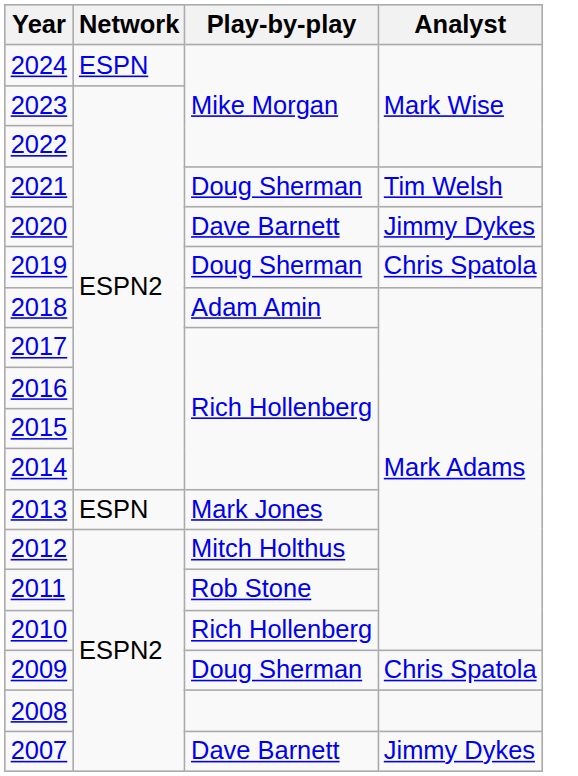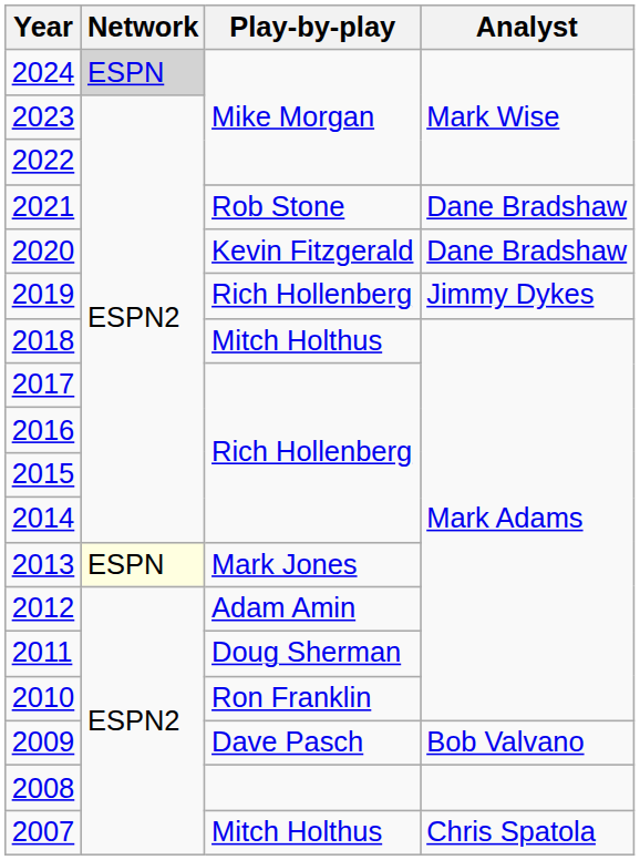2024 | Network: no background -> lightgrey background
2021 | Play-by-play: Doug Sherman -> Rob Stone
2021 | Analyst: Tim Welsh -> Dane Bradshaw
2020 | Play-by-play: Dave Barnett -> Kevin Fitzgerald
2020 | Analyst: Jimmy Dykes -> Dane Bradshaw
2019 | Play-by-play: Doug Sherman -> Rich Hollenberg
2019 | Analyst: Chris Spatola -> Jimmy Dykes
2018 | Play-by-play: Adam Amin -> Mitch Holthus
2013 | Network: no background -> lightyellow background
2012 | Play-by-play: Mitch Holthus -> Adam Amin
2011 | Play-by-play: Rob Stone -> Doug Sherman
2010 | Play-by-play: Rich Hollenberg -> Ron Franklin
2009 | Play-by-play: Doug Sherman -> Dave Pasch
2009 | Analyst: Chris Spatola -> Bob Valvano
2007 | Play-by-play: Dave Barnett -> Mitch Holthus
2007 | Analyst: Jimmy Dykes -> Chris Spatola
